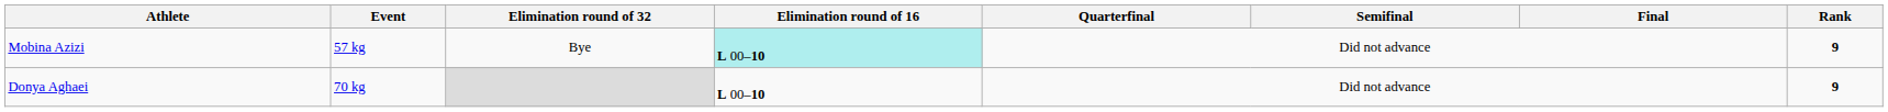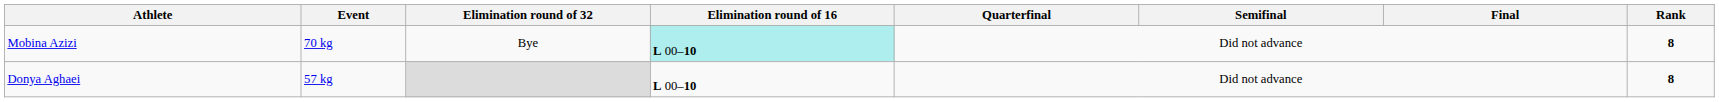Mobina Azizi | Event: 57 kg -> 70 kg
Mobina Azizi | Rank: 9 -> 8
Donya Aghaei | Event: 70 kg -> 57 kg
Donya Aghaei | Rank: 9 -> 8
